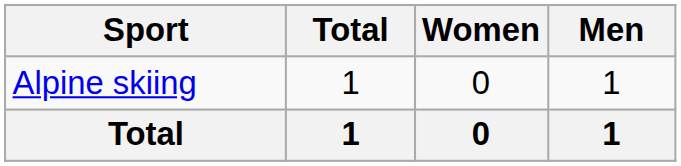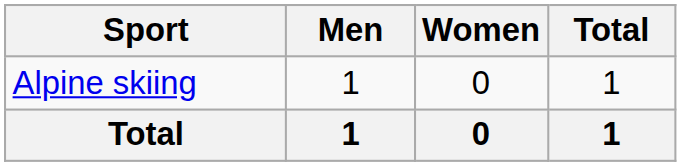columns swapped: Men <-> Total
